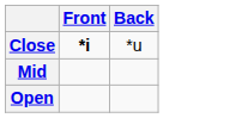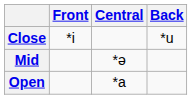+ column: Central | *ə | *a
Close | Front: bold -> normal
